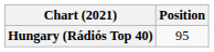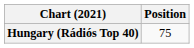Hungary (Rádiós Top 40) | Position: 95 -> 75
